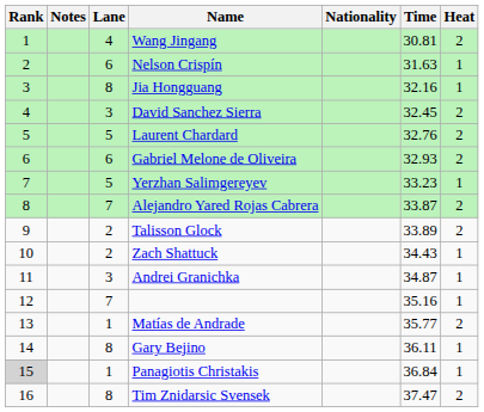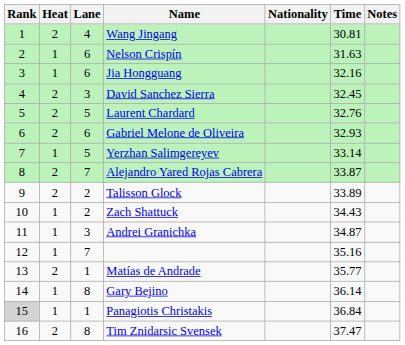columns swapped: Heat <-> Notes
Jia Hongguang | Lane: 8 -> 6
Yerzhan Salimgereyev | Time: 33.23 -> 33.14
Gary Bejino | Time: 36.11 -> 36.14
